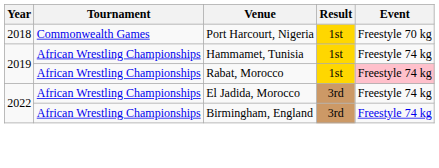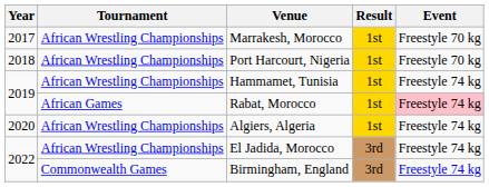+ row: 2017 | African Wrestling Championships | Marrakesh, Morocco | 1st | Freestyle 70 kg
Port Harcourt, Nigeria | Tournament: Commonwealth Games -> African Wrestling Championships
Rabat, Morocco | Tournament: African Wrestling Championships -> African Games
+ row: 2020 | African Wrestling Championships | Algiers, Algeria | 1st | Freestyle 74 kg
Birmingham, England | Tournament: African Wrestling Championships -> Commonwealth Games
